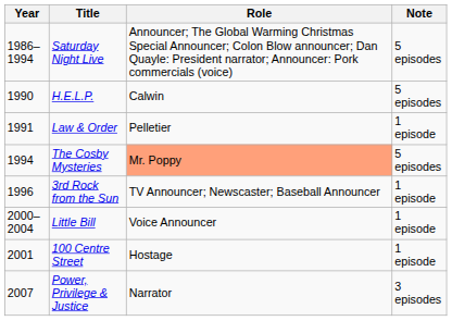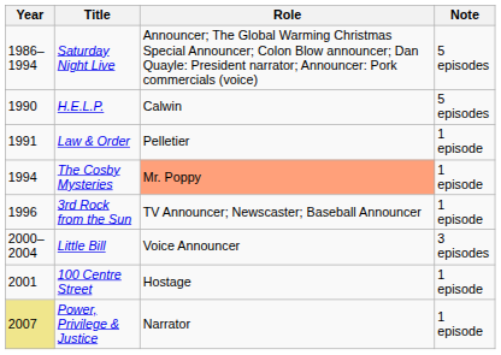The Cosby Mysteries | Note: 5 episodes -> 1 episode
Little Bill | Note: 1 episode -> 3 episodes
Power, Privilege & Justice | Year: no background -> khaki background
Power, Privilege & Justice | Note: 3 episodes -> 1 episode
